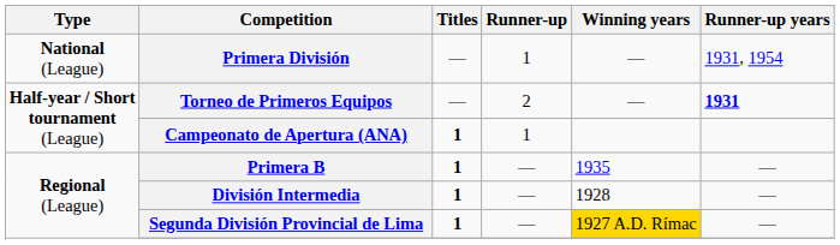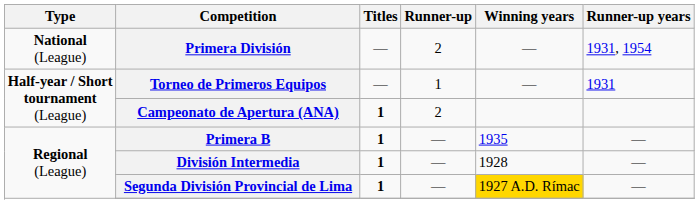Primera División | Runner-up: 1 -> 2
Torneo de Primeros Equipos | Runner-up: 2 -> 1
Torneo de Primeros Equipos | Runner-up years: bold -> normal
Campeonato de Apertura (ANA) | Runner-up: 1 -> 2
